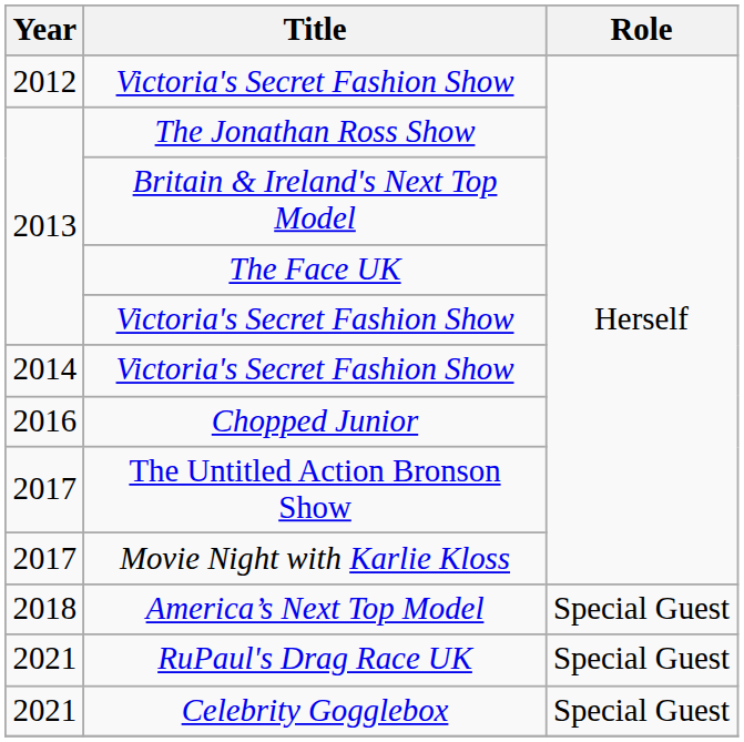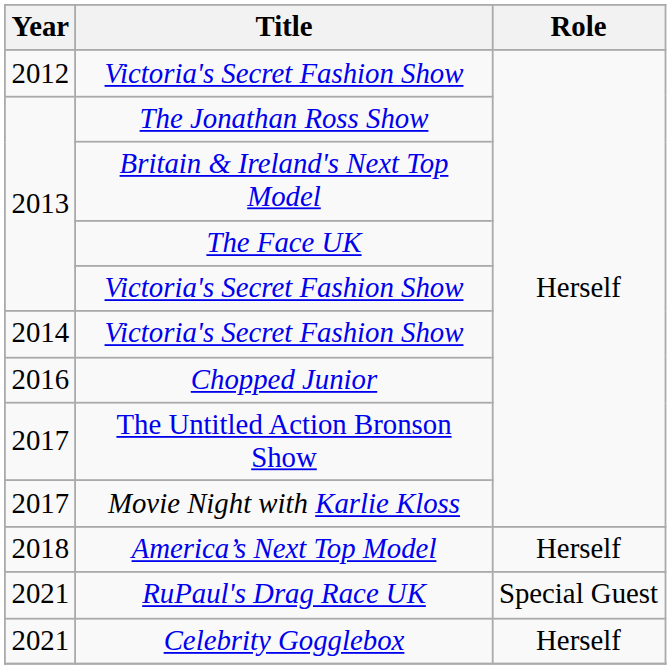America’s Next Top Model | Role: Special Guest -> Herself
Celebrity Gogglebox | Role: Special Guest -> Herself
